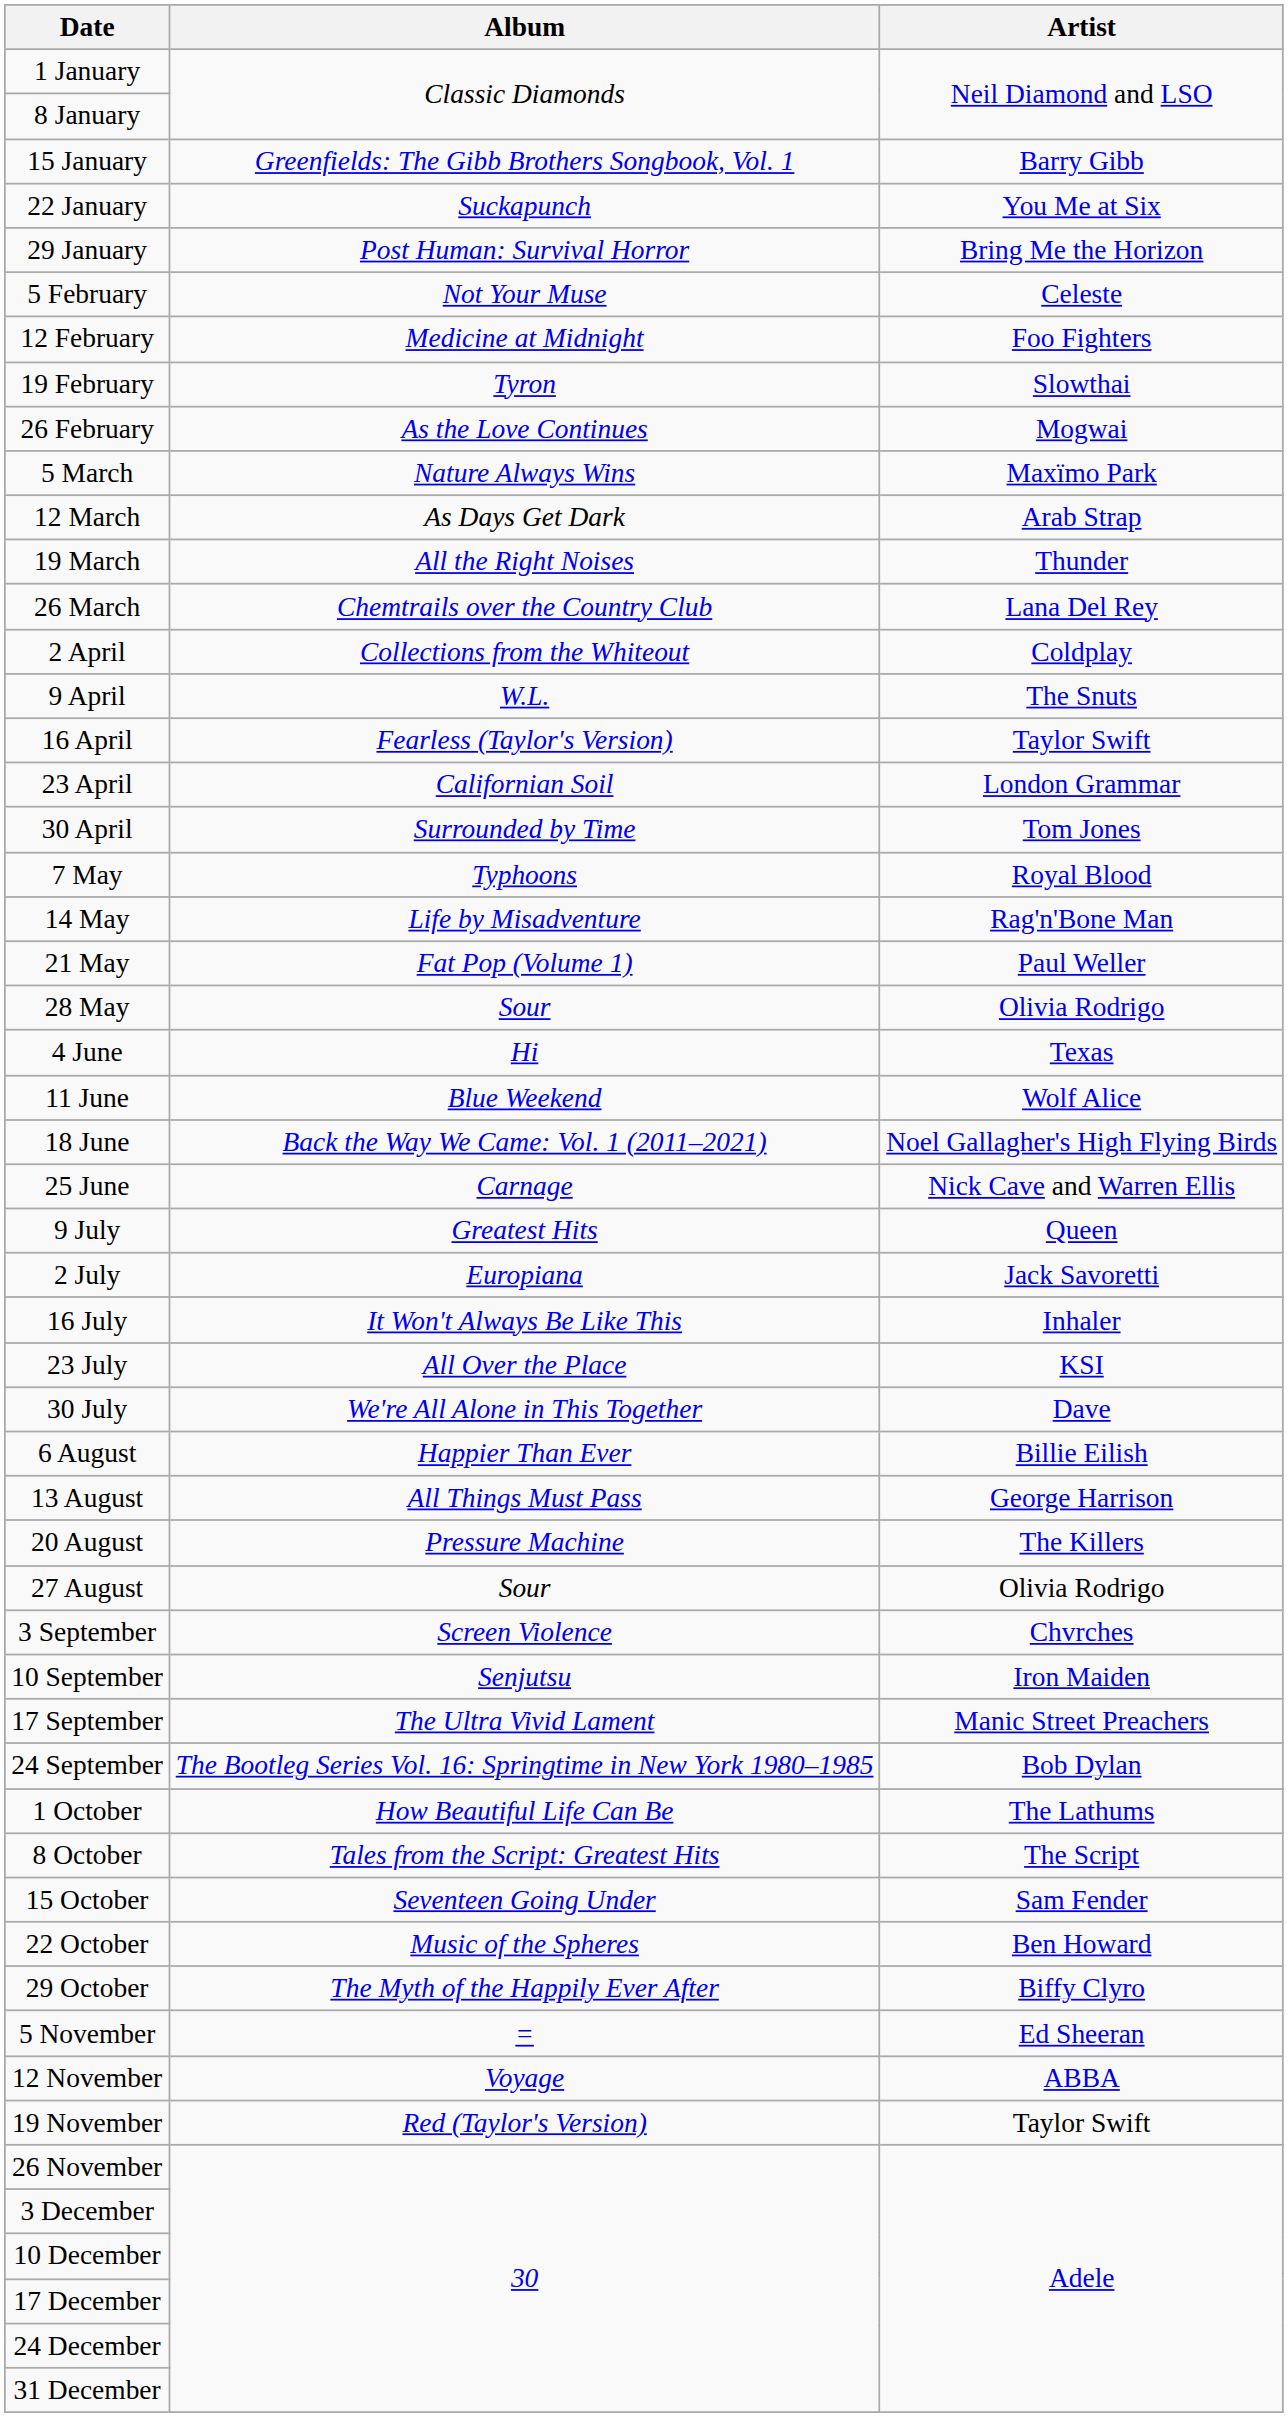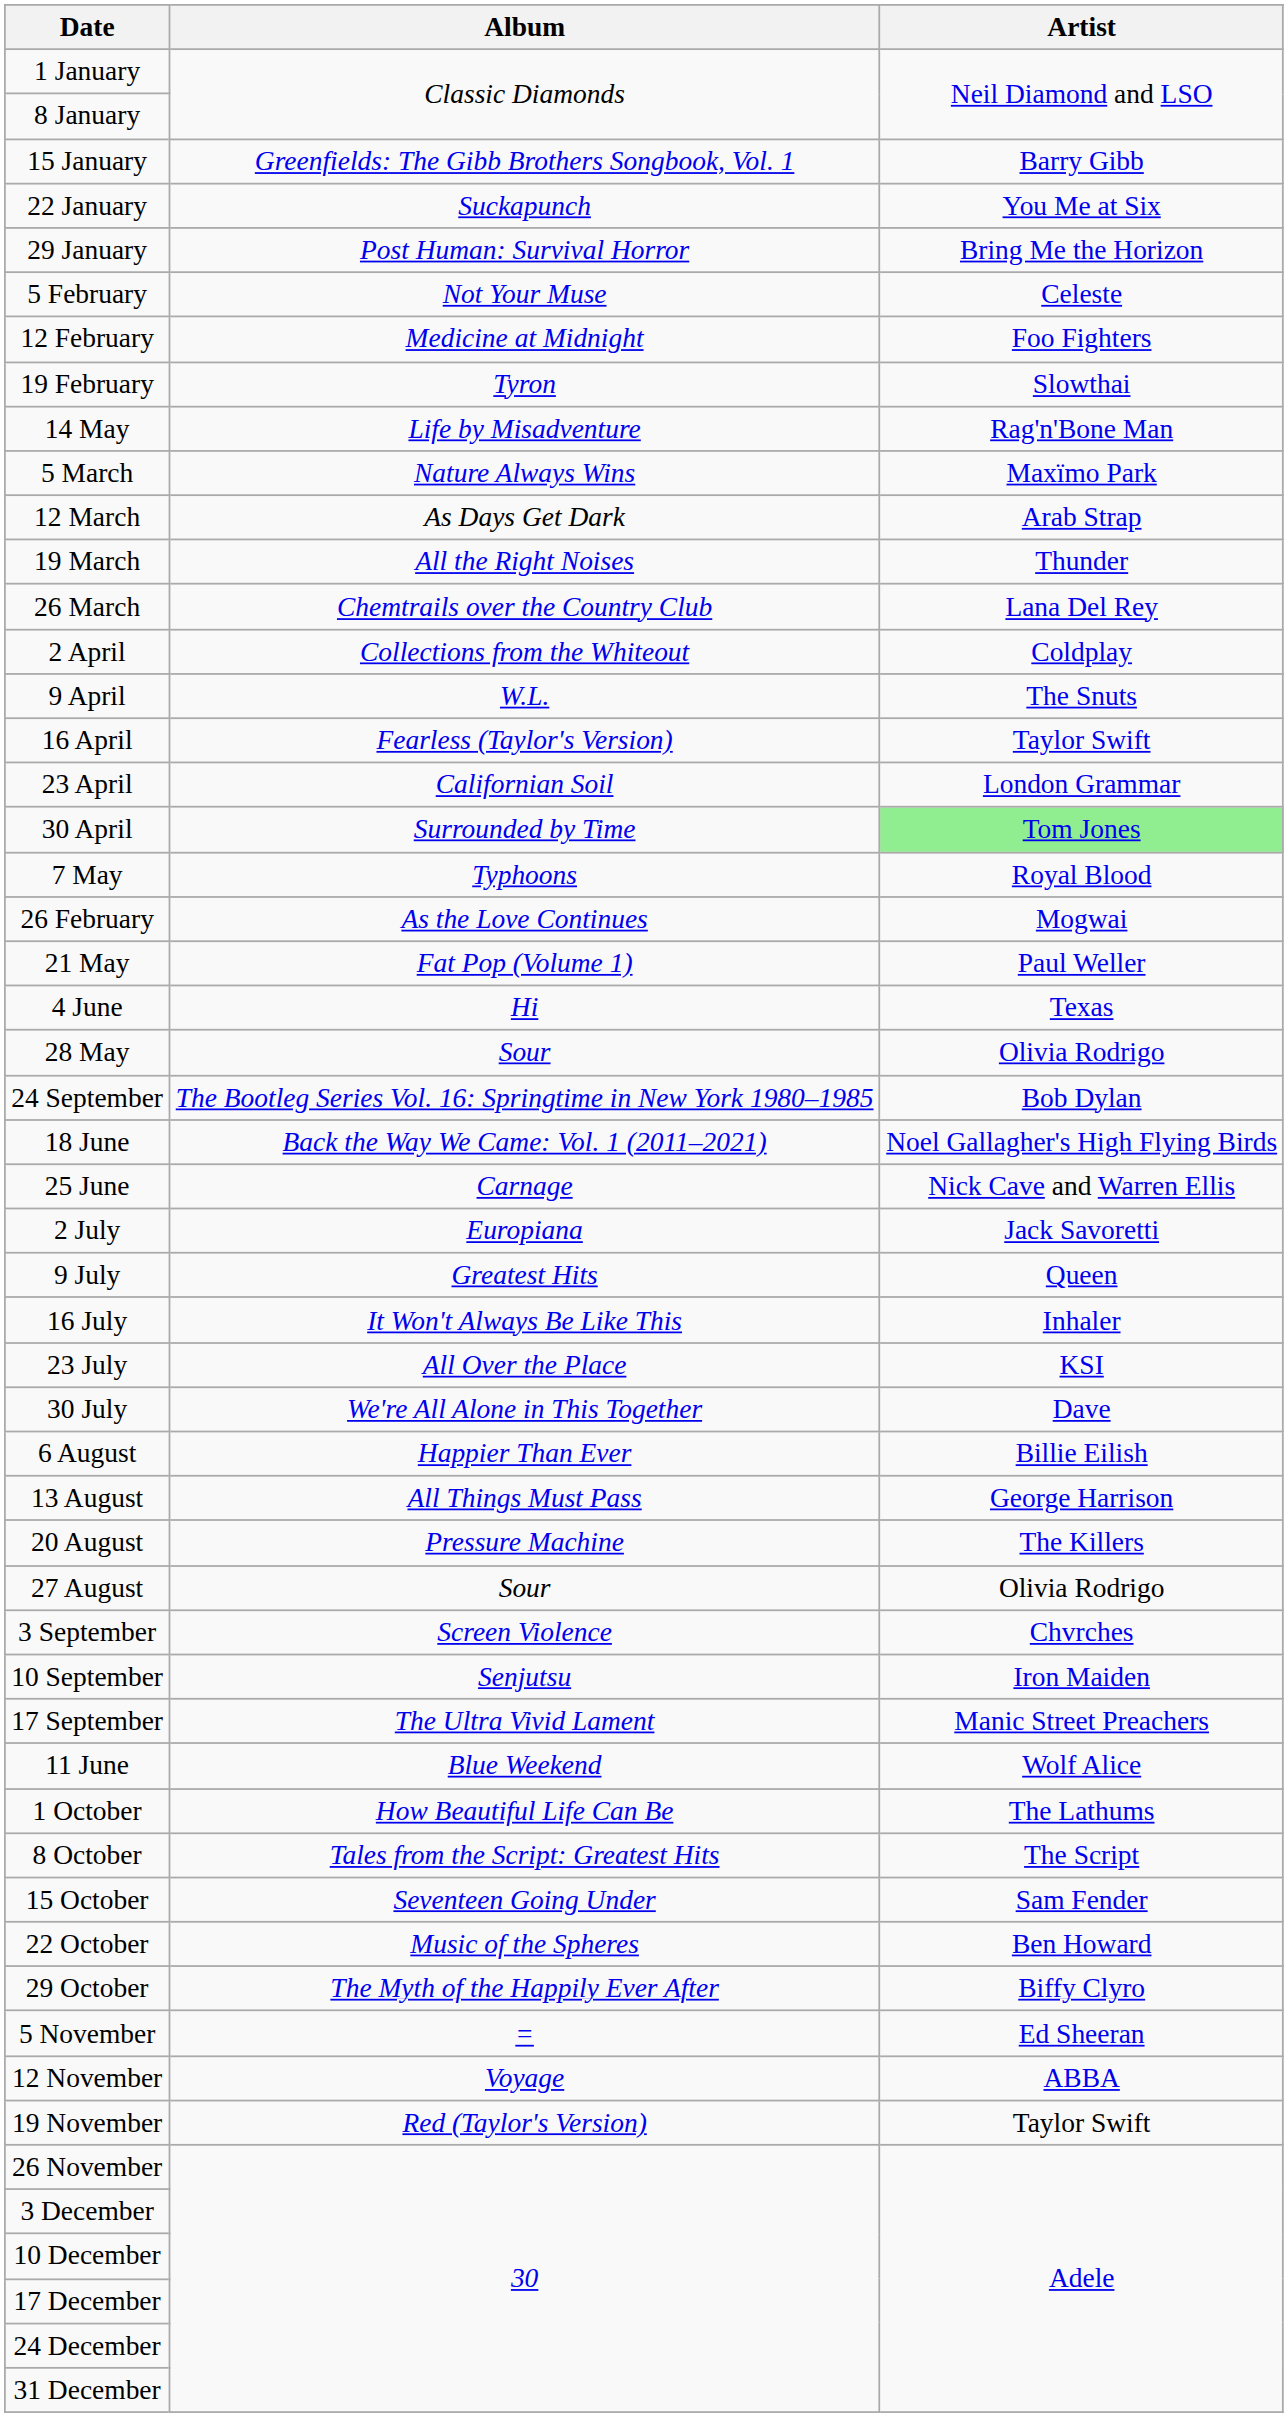rows swapped: 26 February <-> 14 May
30 April | Artist: no background -> lightgreen background
rows swapped: 28 May <-> 4 June
rows swapped: 11 June <-> 24 September
rows swapped: 2 July <-> 9 July
